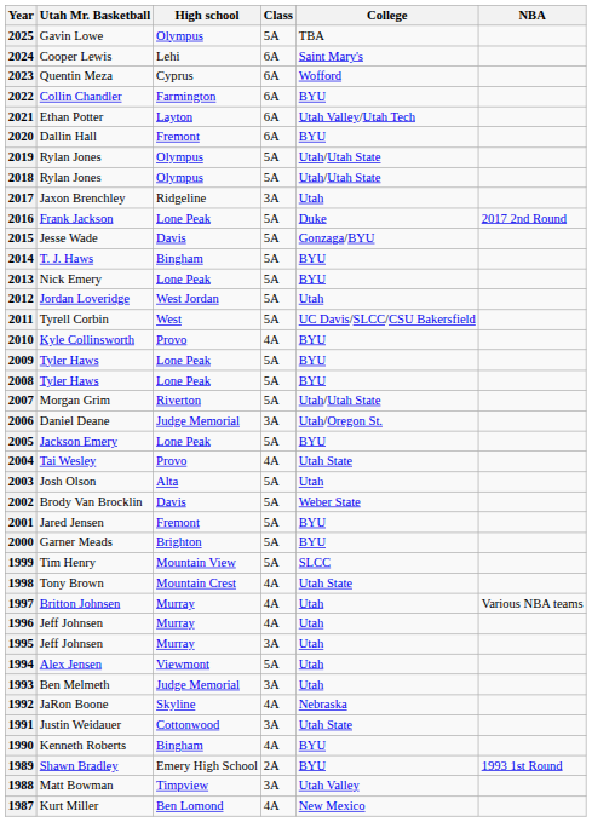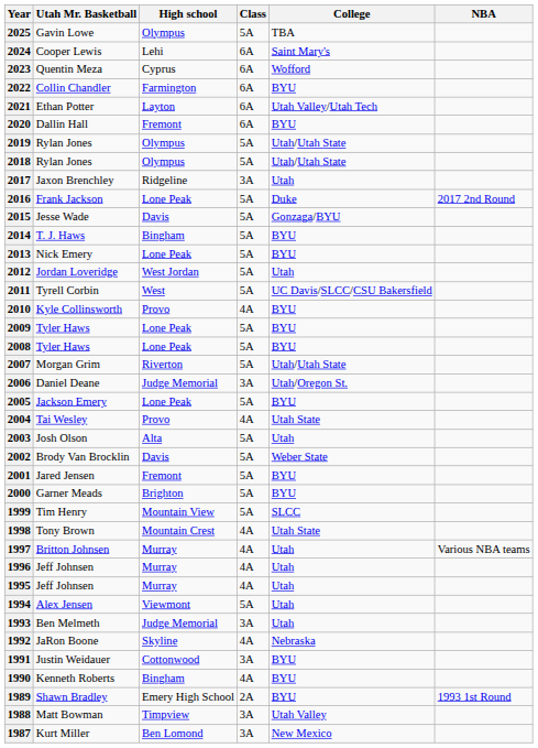1995 | Class: 3A -> 4A
1991 | College: Utah State -> BYU
1987 | Class: 4A -> 3A
